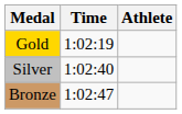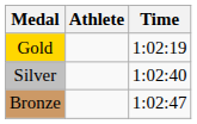columns swapped: Athlete <-> Time
